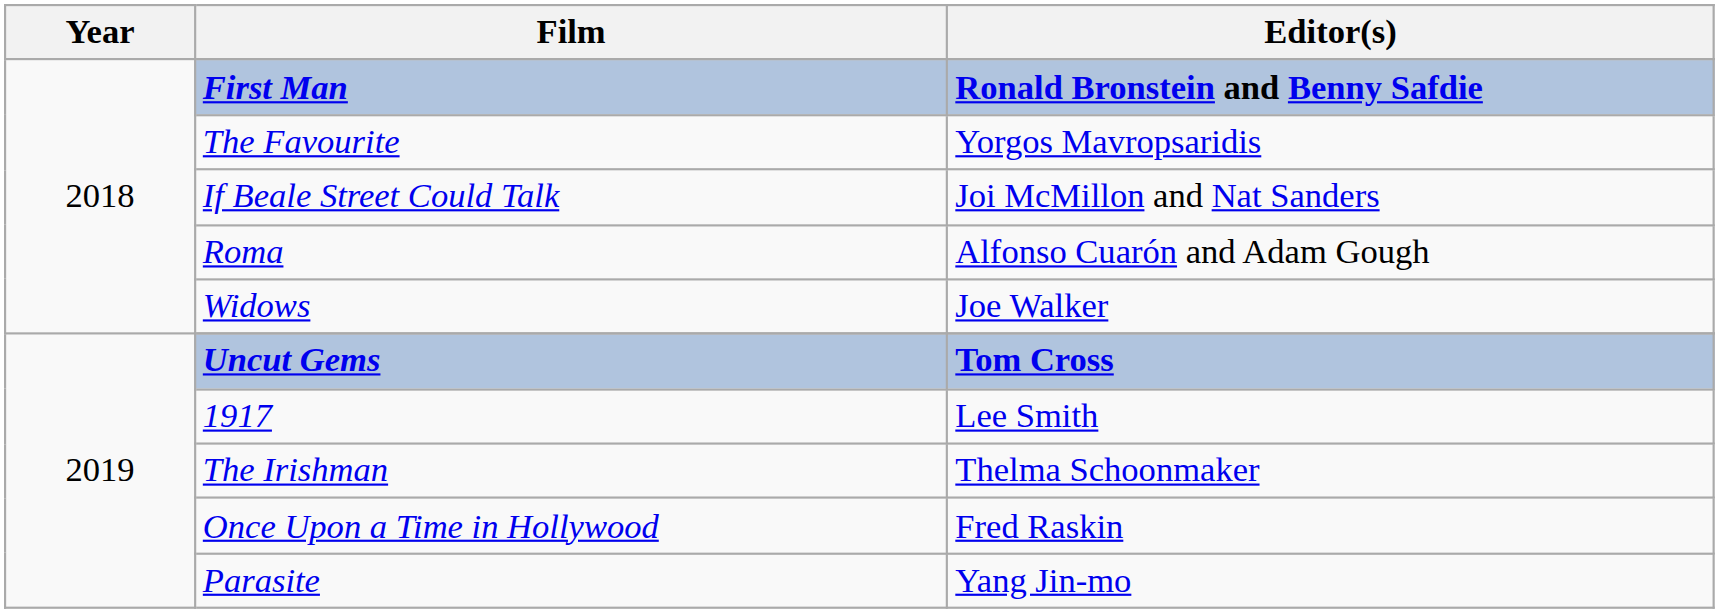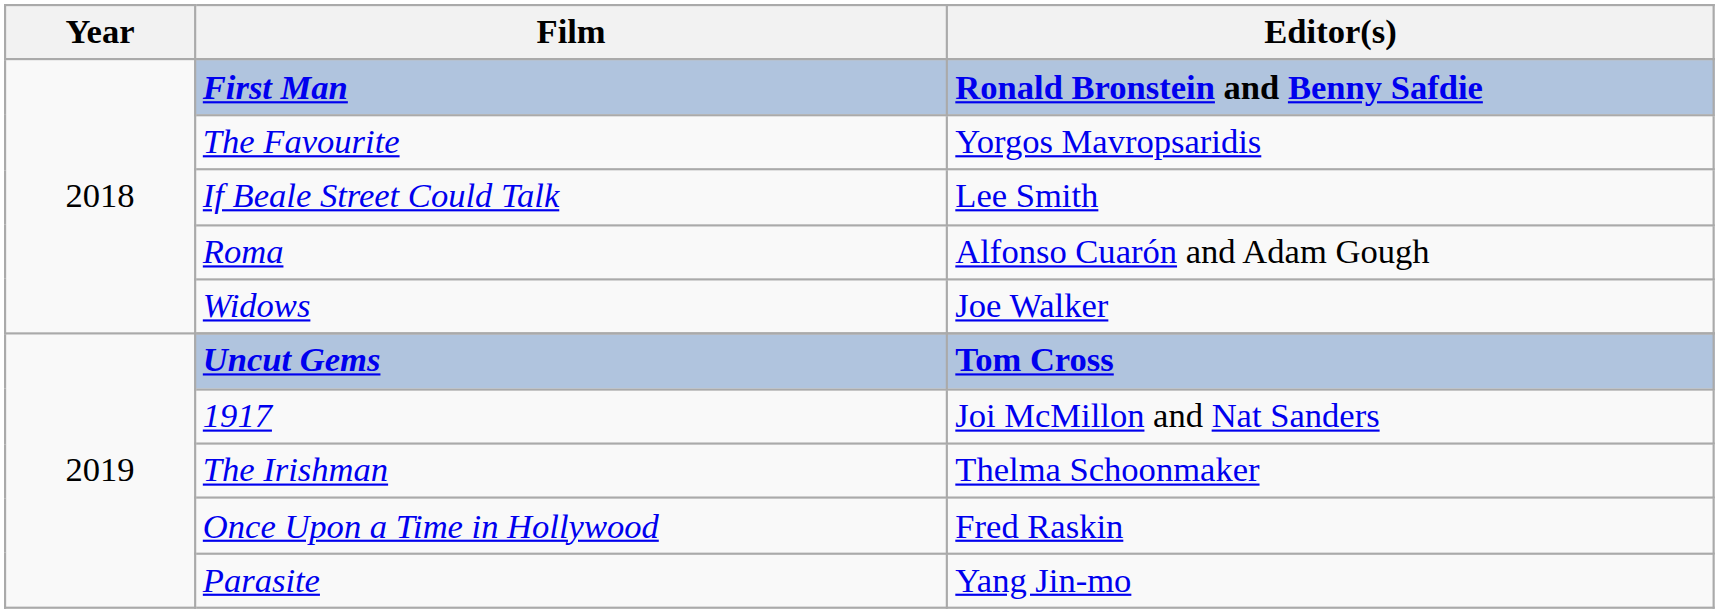If Beale Street Could Talk | Editor(s): Joi McMillon and Nat Sanders -> Lee Smith
1917 | Editor(s): Lee Smith -> Joi McMillon and Nat Sanders
